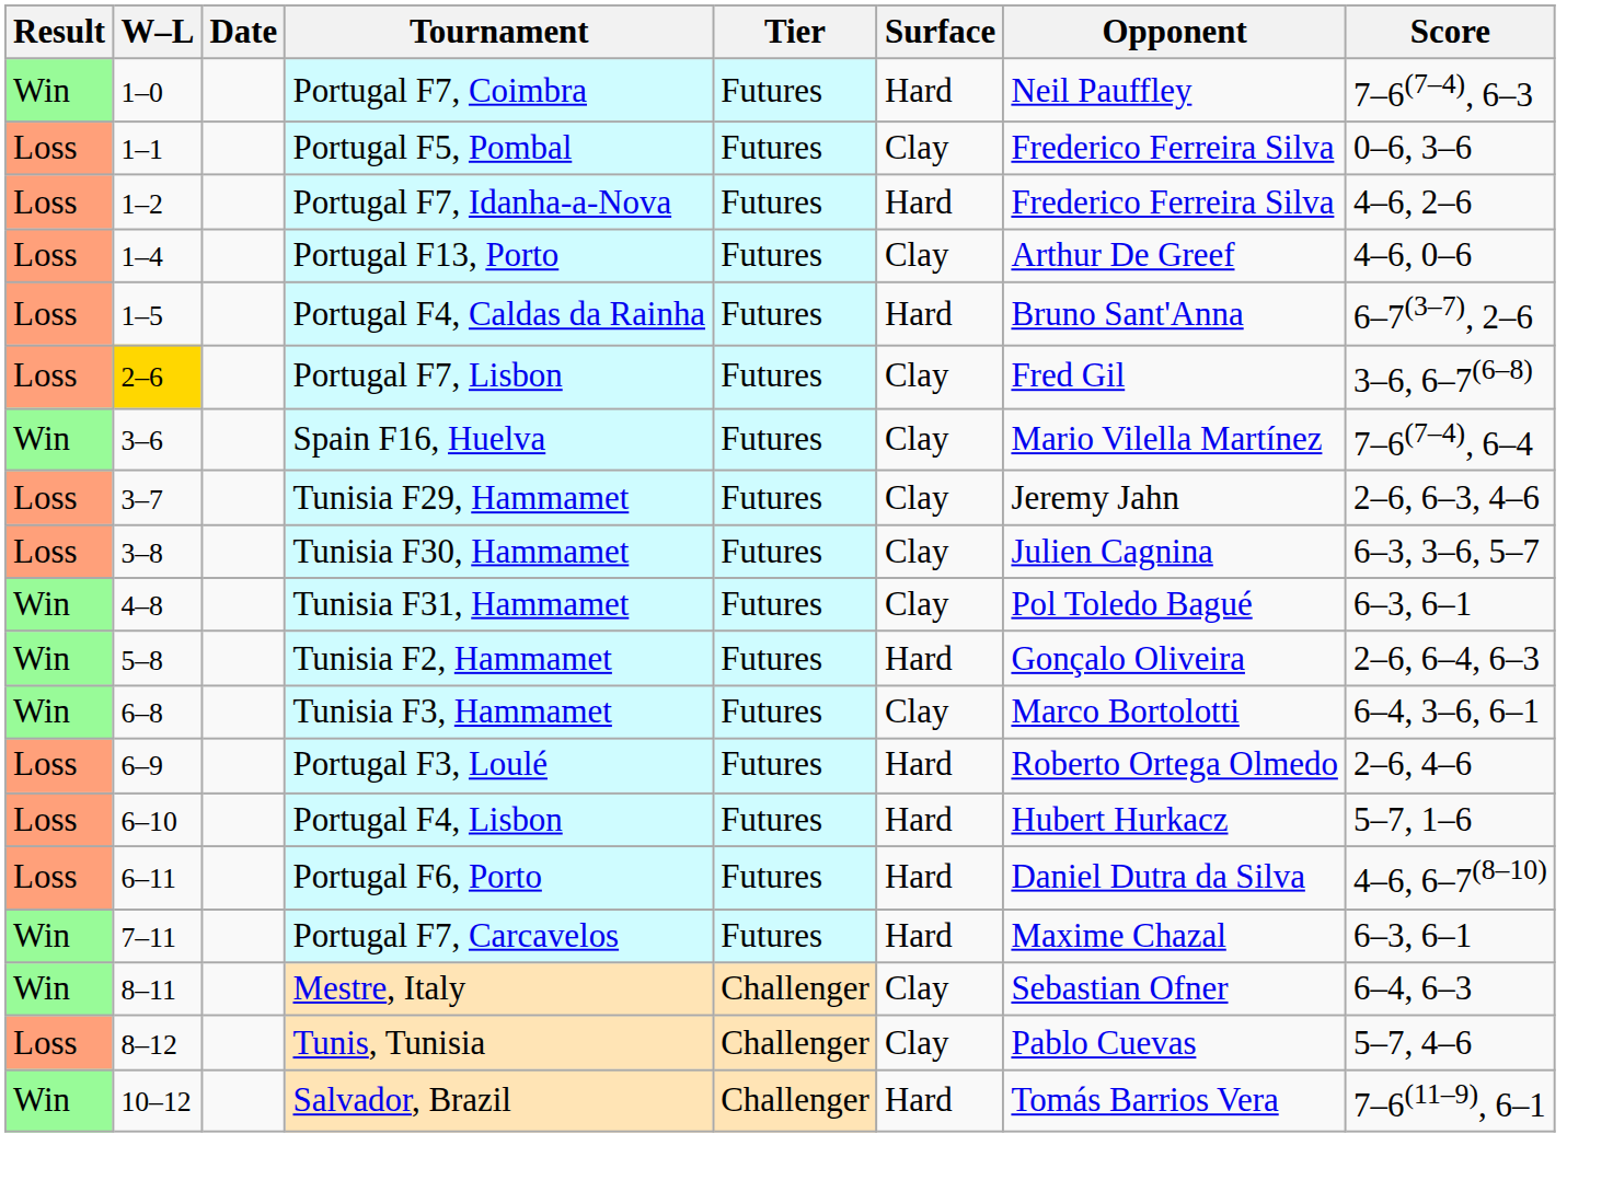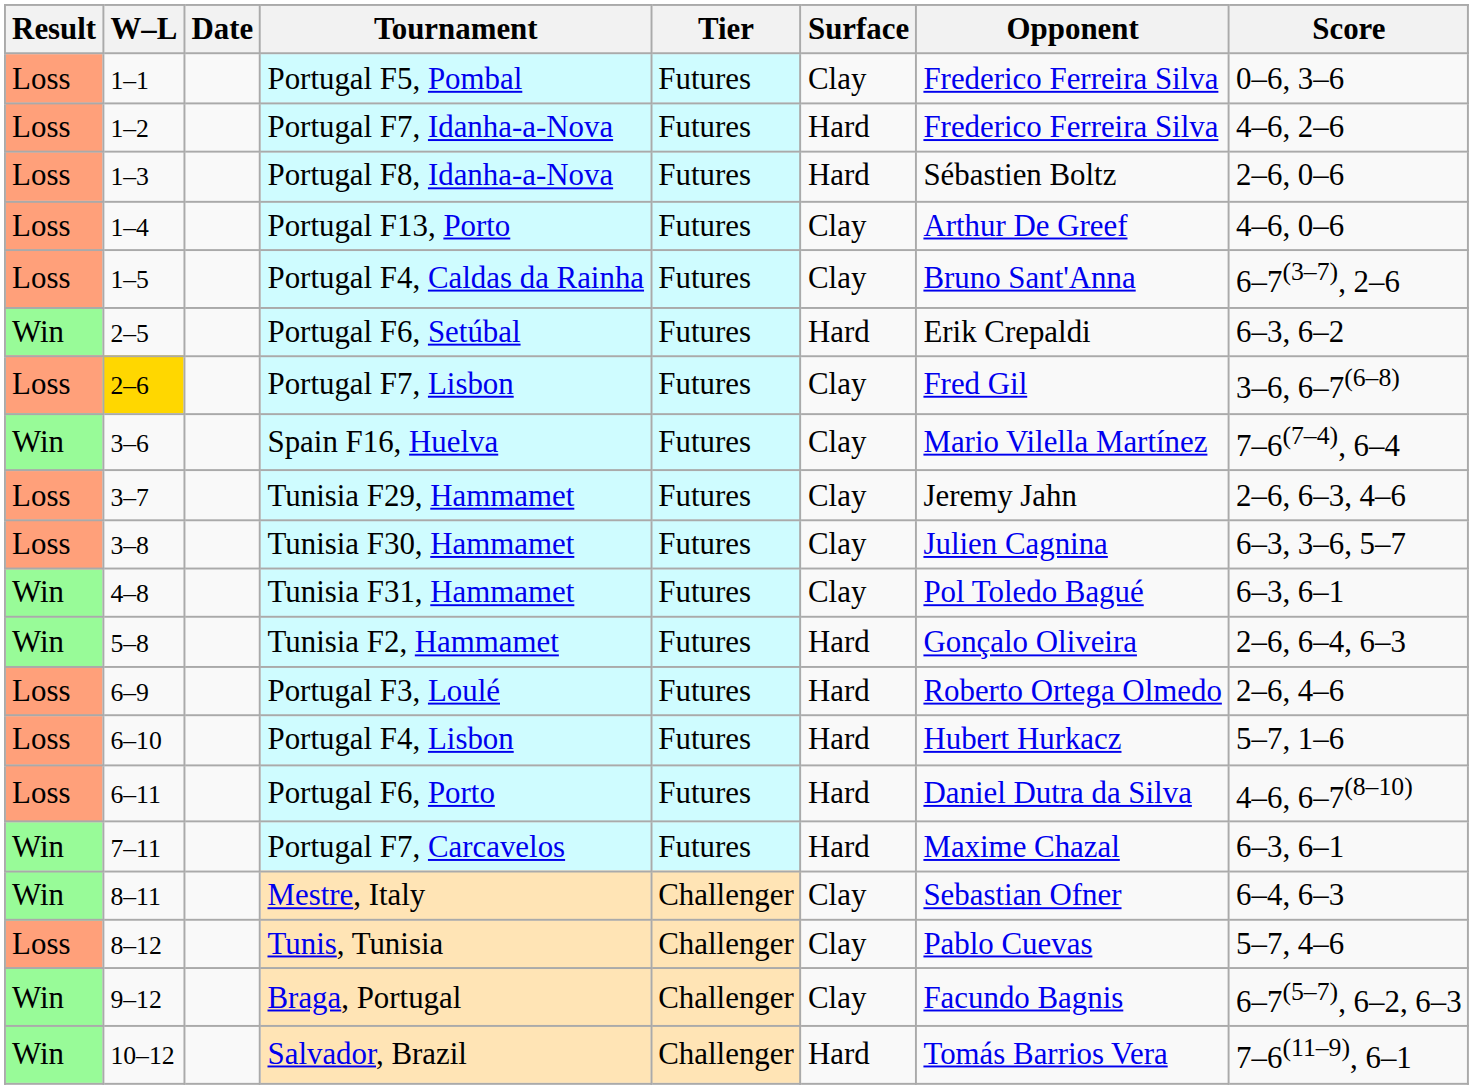- row: Win | 1–0 | Portugal F7, Coimbra | Futures | Hard | Neil Pauffley | 7–6(7–4), 6–3
+ row: Loss | 1–3 | Portugal F8, Idanha-a-Nova | Futures | Hard | Sébastien Boltz | 2–6, 0–6
Portugal F4, Caldas da Rainha | Surface: Hard -> Clay
+ row: Win | 2–5 | Portugal F6, Setúbal | Futures | Hard | Erik Crepaldi | 6–3, 6–2
- row: Win | 6–8 | Tunisia F3, Hammamet | Futures | Clay | Marco Bortolotti | 6–4, 3–6, 6–1
+ row: Win | 9–12 | Braga, Portugal | Challenger | Clay | Facundo Bagnis | 6–7(5–7), 6–2, 6–3
